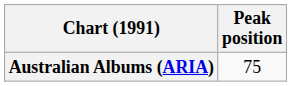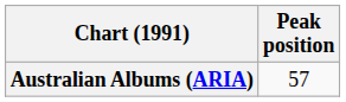Australian Albums (ARIA) | Peak position: 75 -> 57
